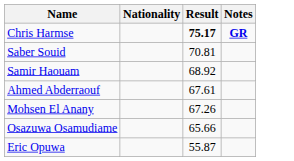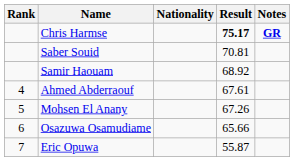+ column: Rank | 4 | 5 | 6 | 7
